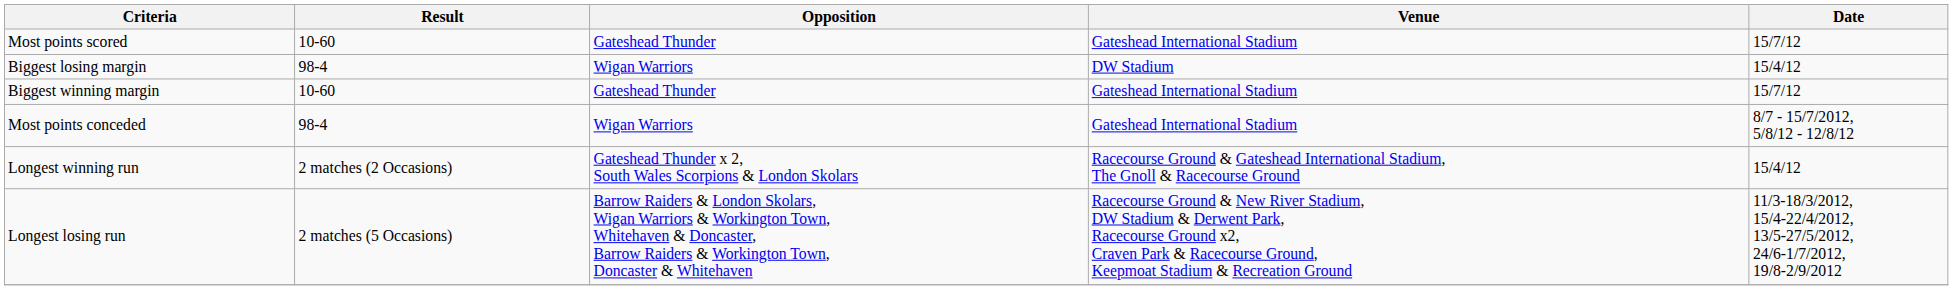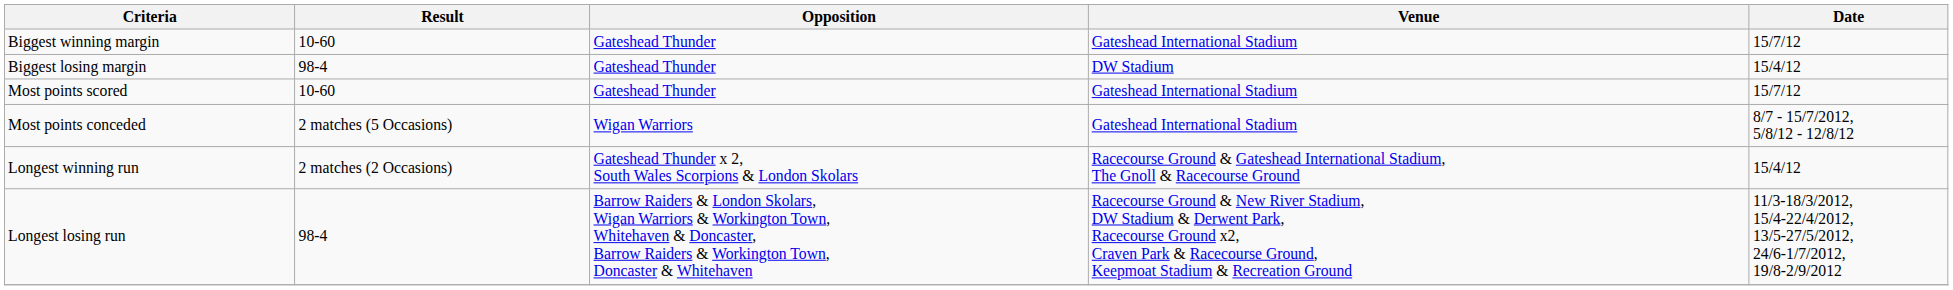rows swapped: Biggest winning margin <-> Most points scored
Biggest losing margin | Opposition: Wigan Warriors -> Gateshead Thunder
Most points conceded | Result: 98-4 -> 2 matches (5 Occasions)
Longest losing run | Result: 2 matches (5 Occasions) -> 98-4
